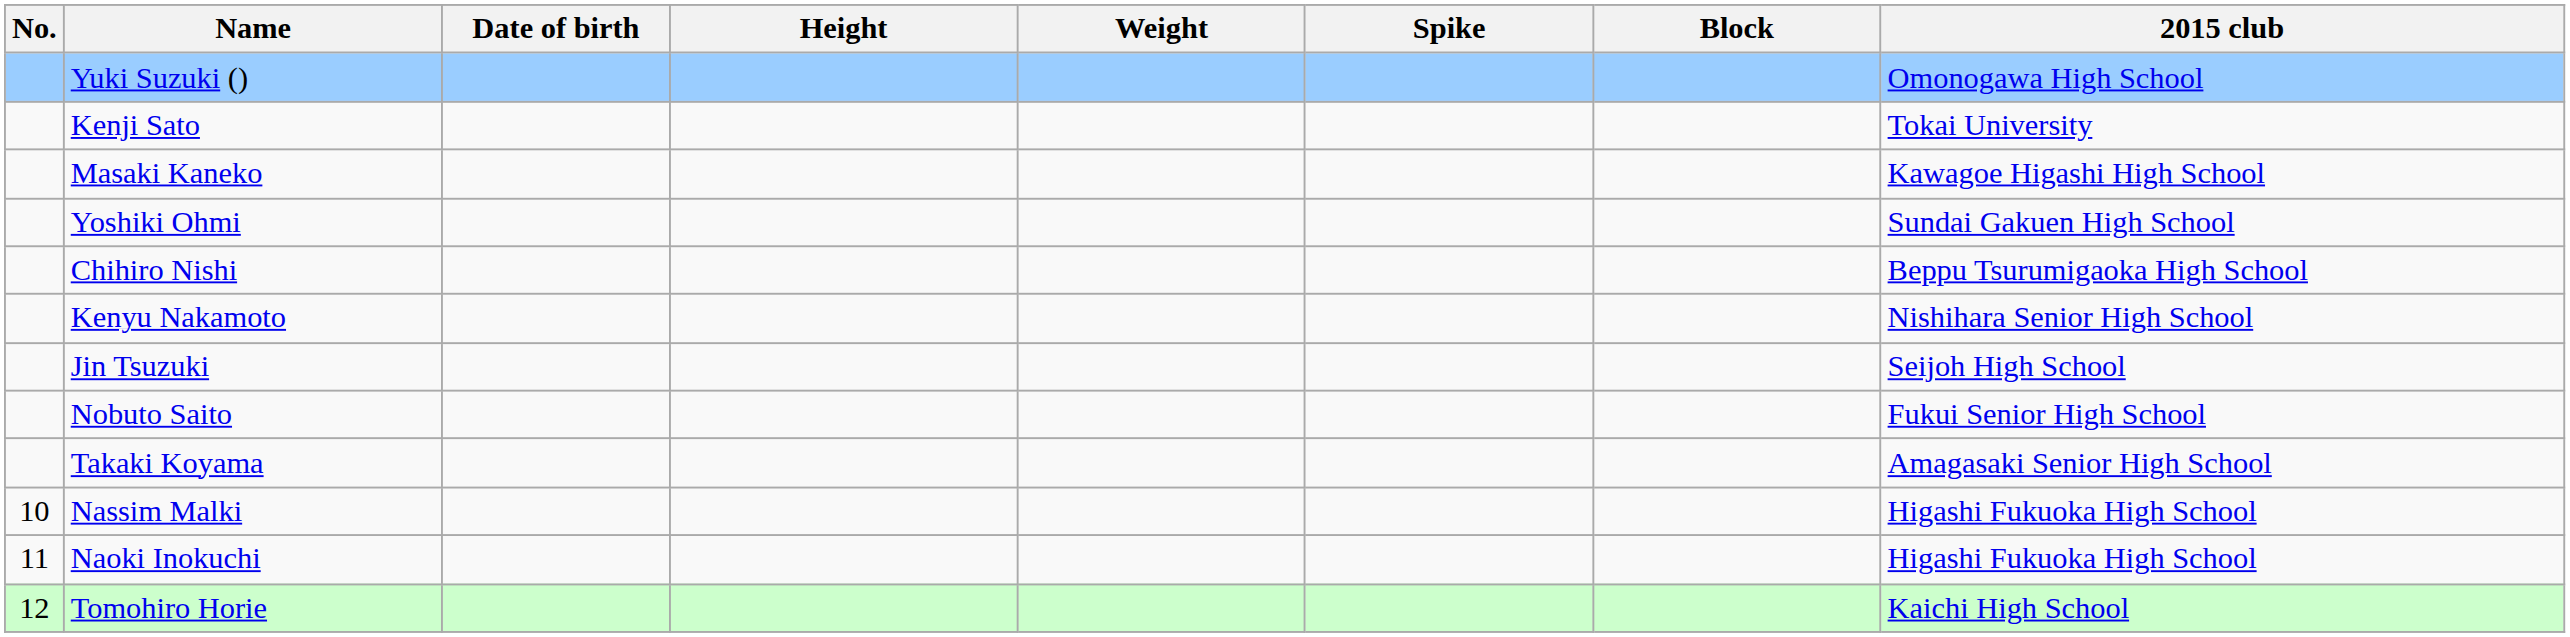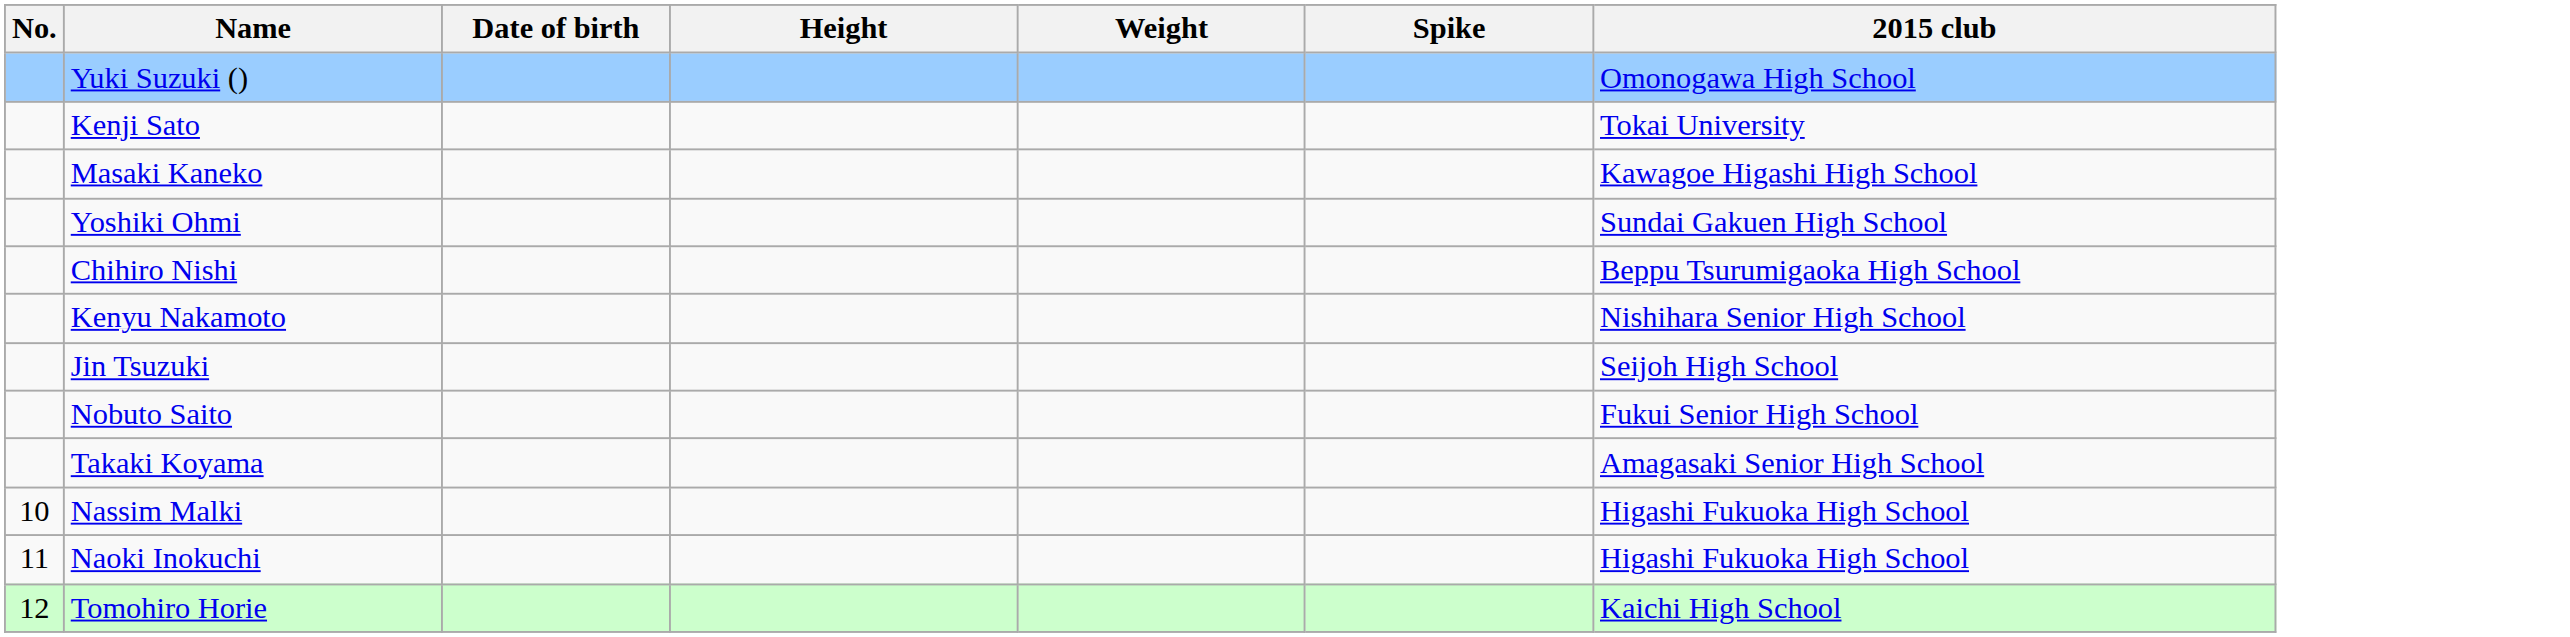- column: Block
